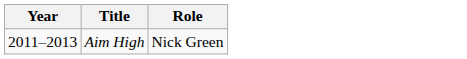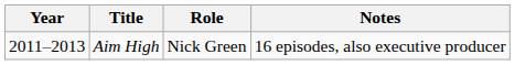+ column: Notes | 16 episodes, also executive producer
